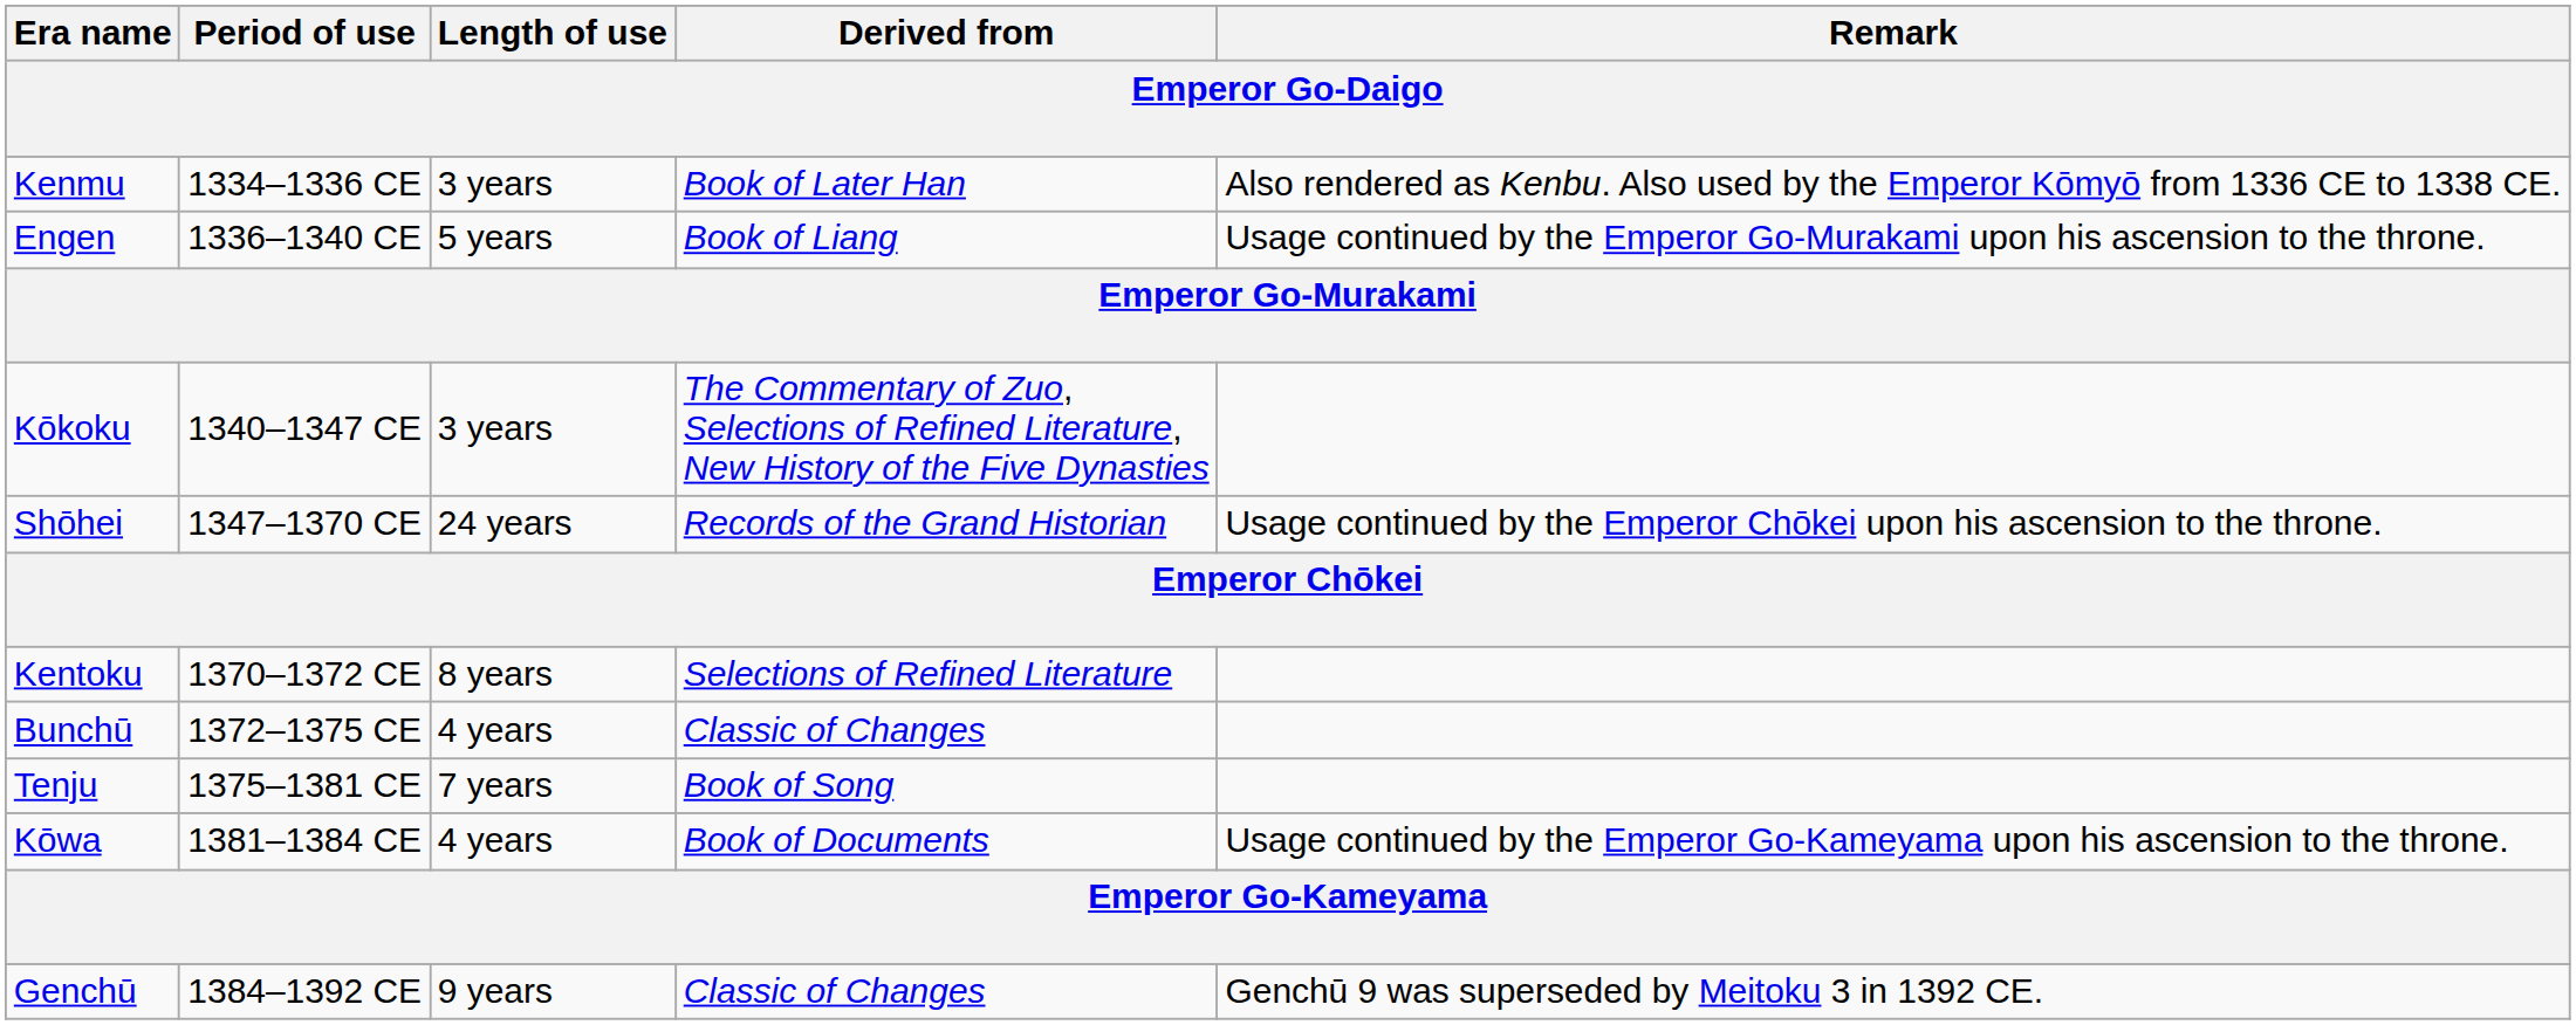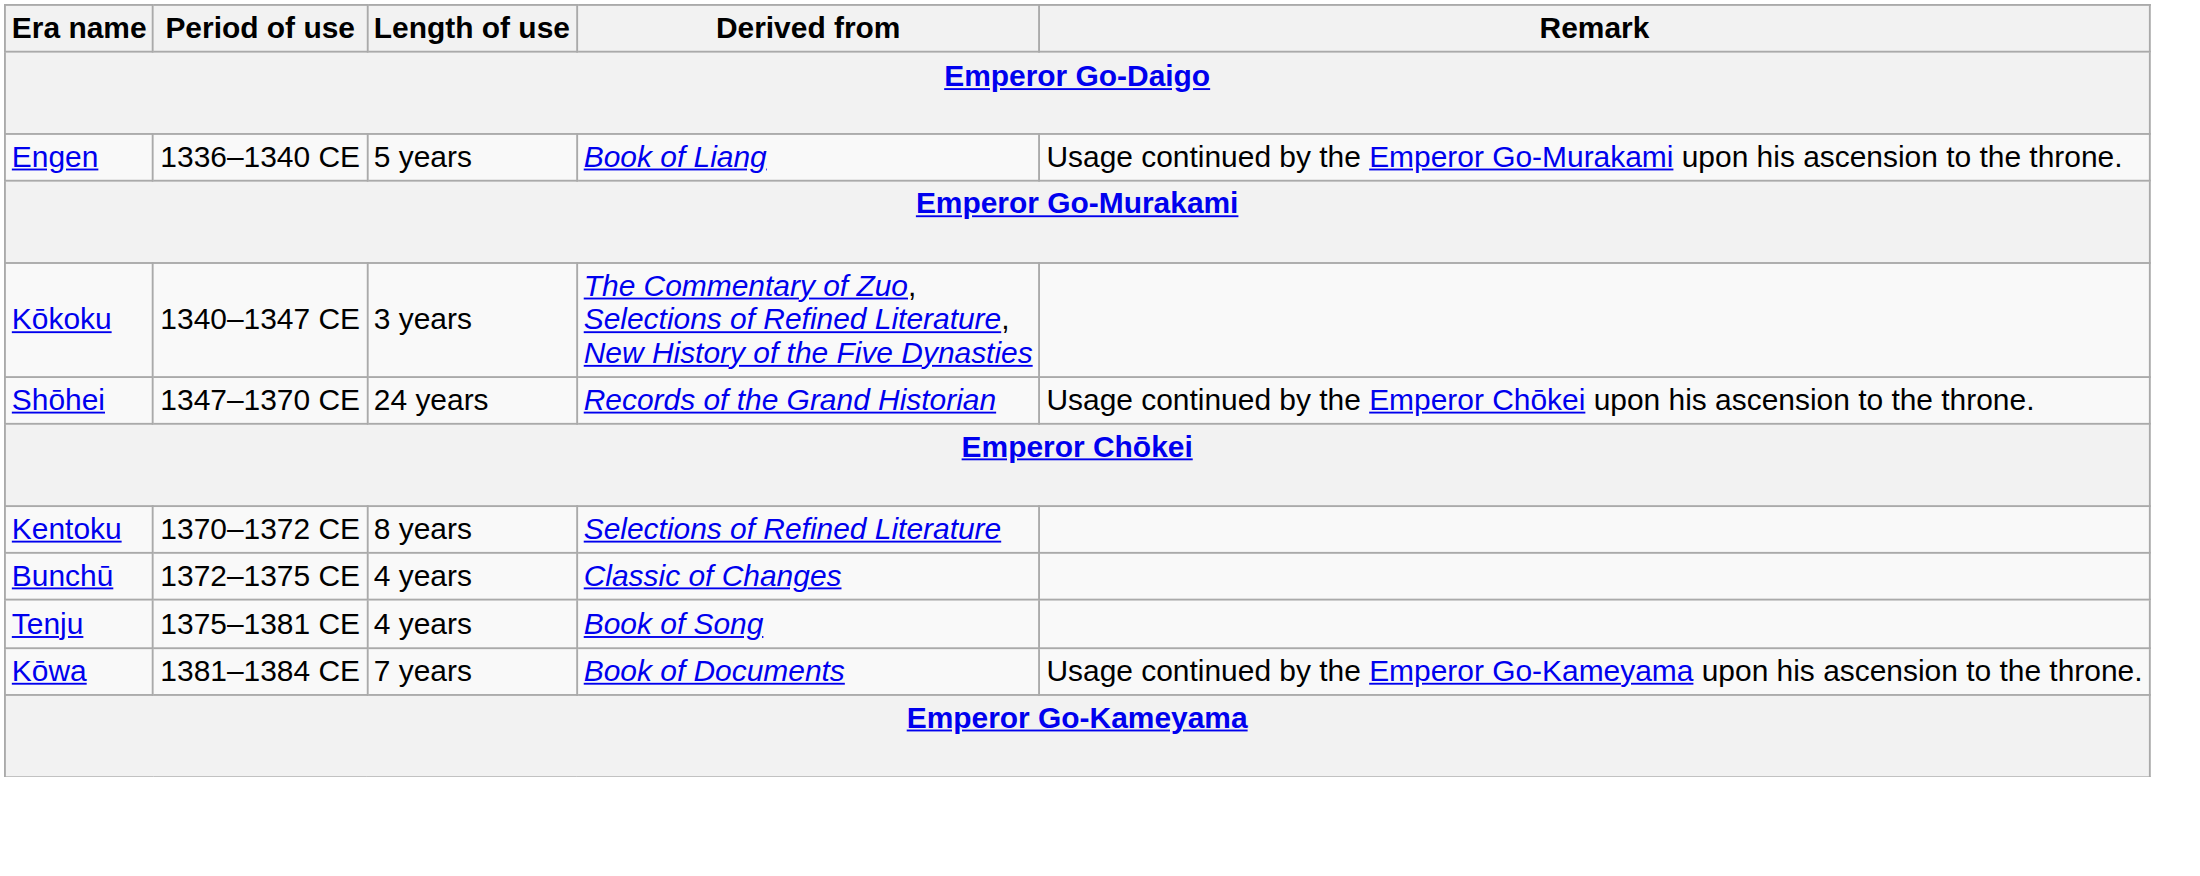- row: Kenmu | 1334–1336 CE | 3 years | Book of Later Han | Also rendered as Kenbu. Also used by the Emperor Kōmyō from 1336 CE to 1338 CE.
Tenju | Length of use: 7 years -> 4 years
Kōwa | Length of use: 4 years -> 7 years
- row: Genchū | 1384–1392 CE | 9 years | Classic of Changes | Genchū 9 was superseded by Meitoku 3 in 1392 CE.
